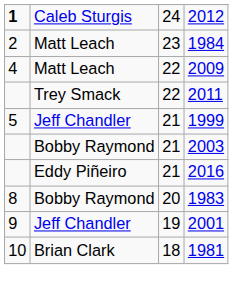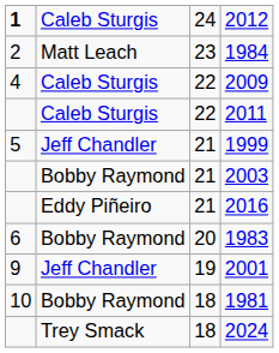2009 | column 2: Matt Leach -> Caleb Sturgis
2011 | column 2: Trey Smack -> Caleb Sturgis
1983 | column 1: 8 -> 6
1981 | column 2: Brian Clark -> Bobby Raymond
+ row: Trey Smack | 18 | 2024
